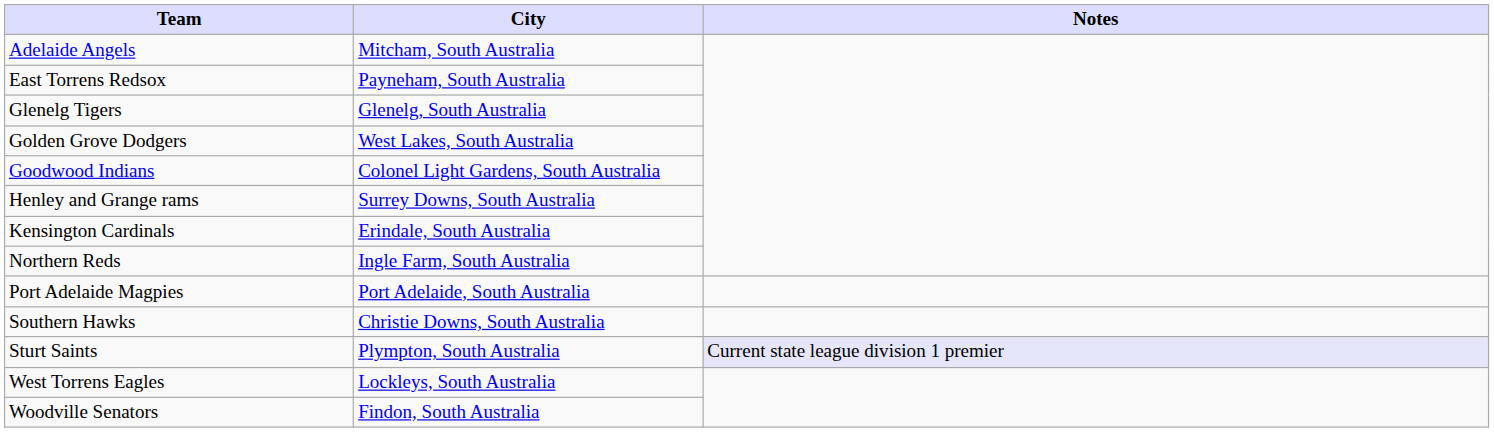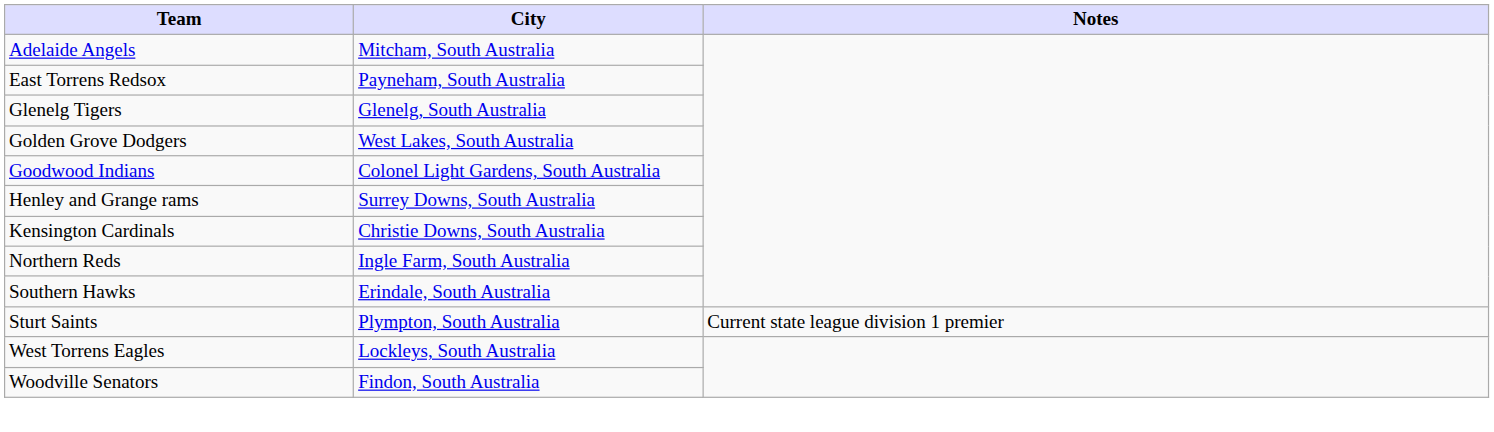Kensington Cardinals | City: Erindale, South Australia -> Christie Downs, South Australia
- row: Port Adelaide Magpies | Port Adelaide, South Australia
Southern Hawks | City: Christie Downs, South Australia -> Erindale, South Australia
Sturt Saints | Notes: lavender background -> no background
